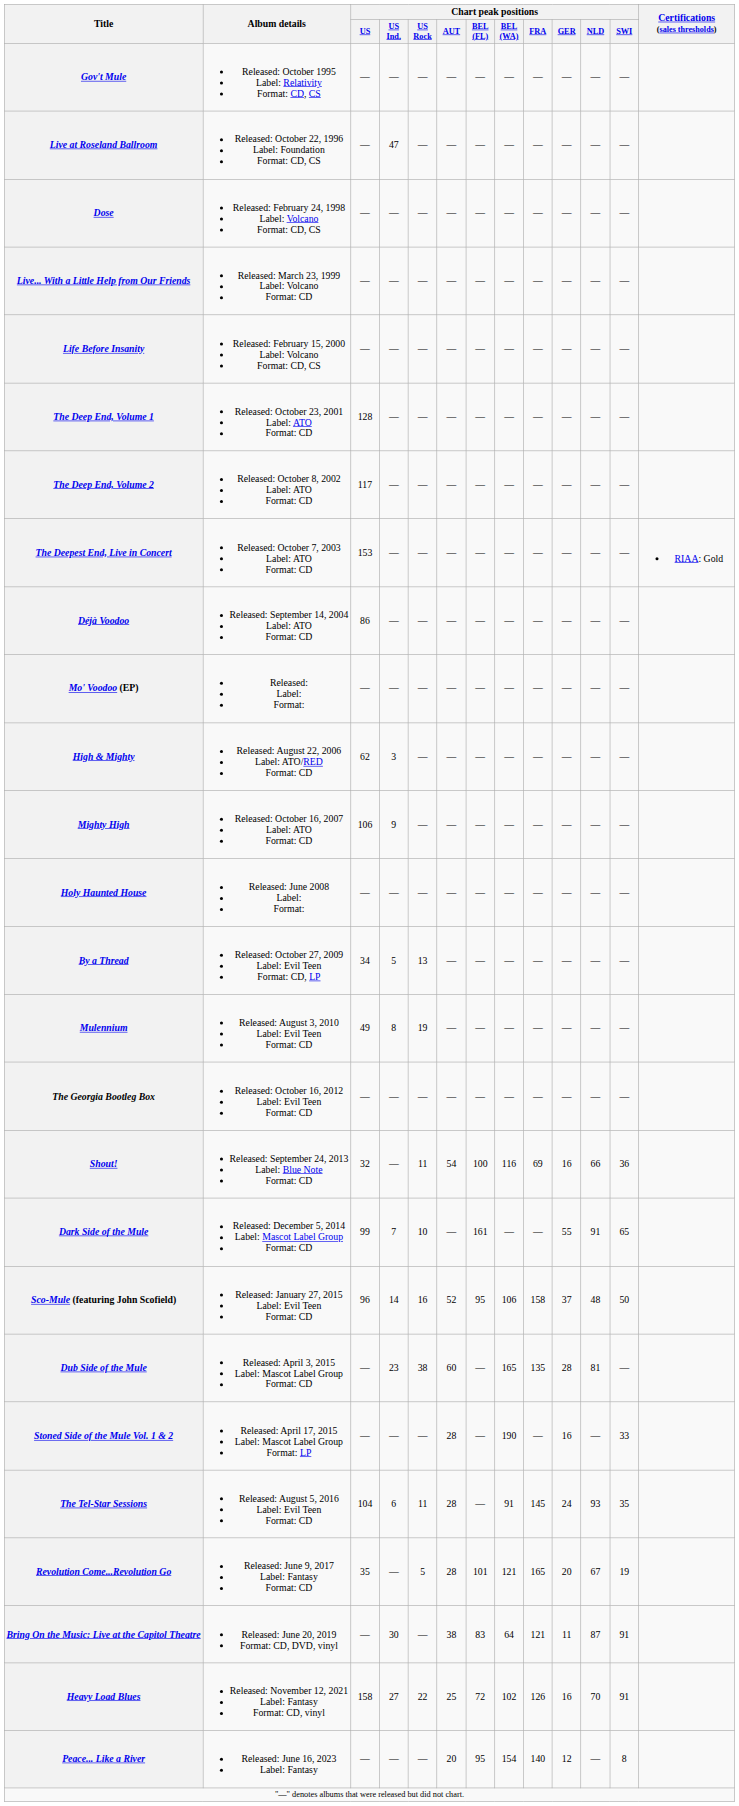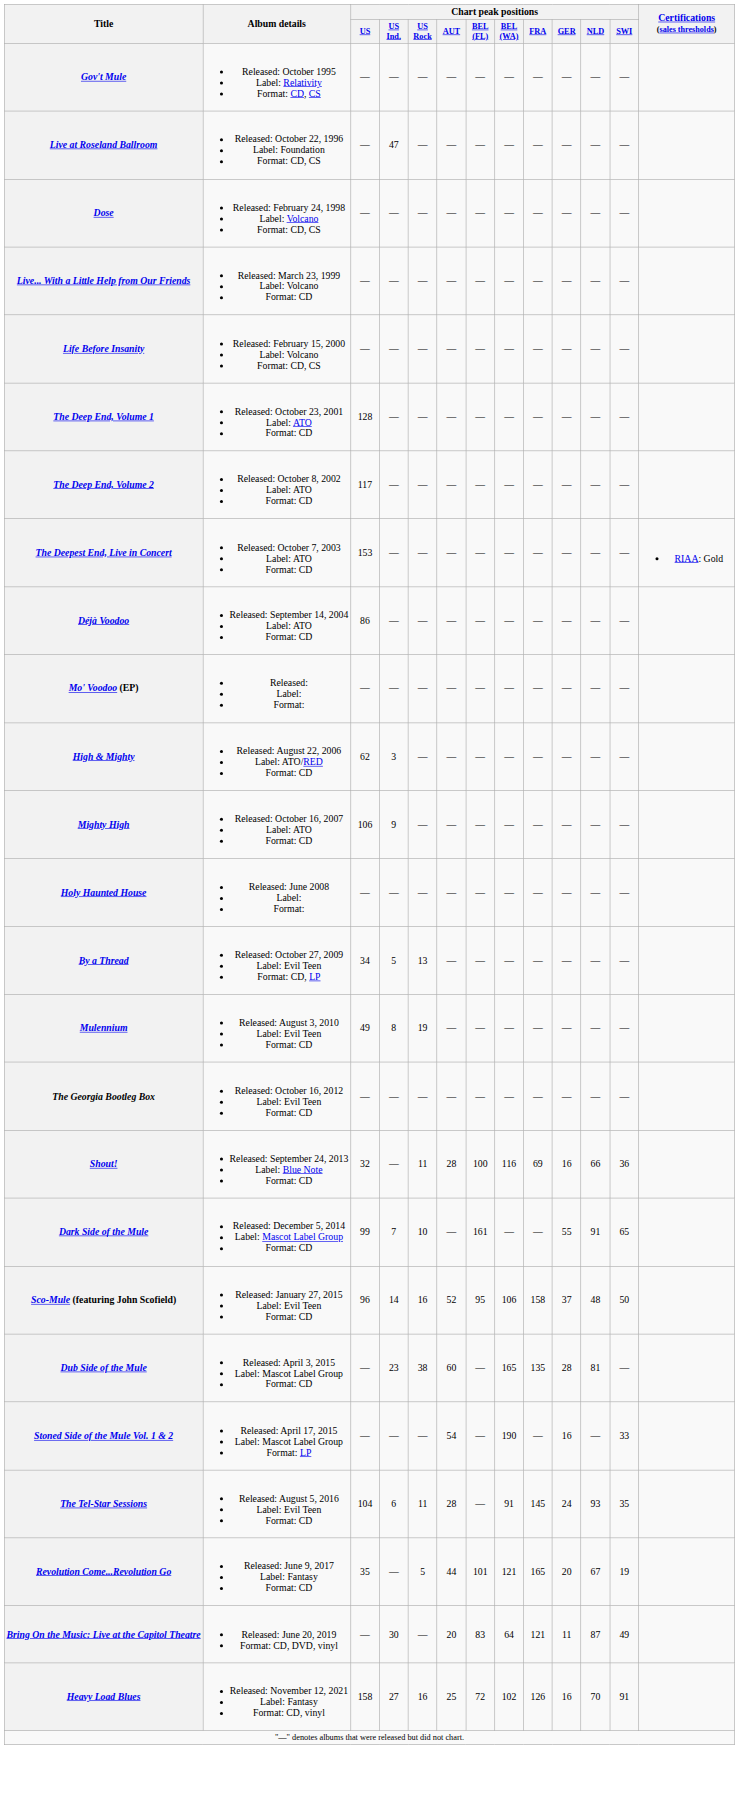Shout! | Chart peak positions / AUT: 54 -> 28
Stoned Side of the Mule Vol. 1 & 2 | Chart peak positions / AUT: 28 -> 54
Revolution Come...Revolution Go | Chart peak positions / AUT: 28 -> 44
Bring On the Music: Live at the Capitol Theatre | Chart peak positions / AUT: 38 -> 20
Bring On the Music: Live at the Capitol Theatre | Chart peak positions / SWI: 91 -> 49
Heavy Load Blues | Chart peak positions / US Rock: 22 -> 16
- row: Peace... Like a River | Released: June 16, 2023 Label: Fantasy | — | — | — | 20 | 95 | 154 | 140 | 12 | — | 8
